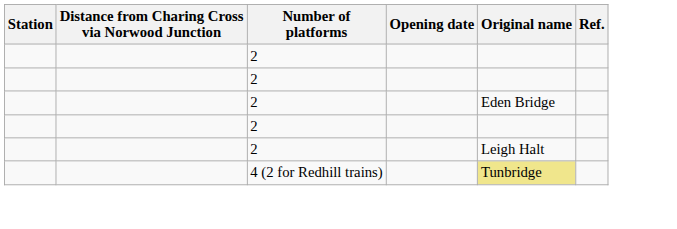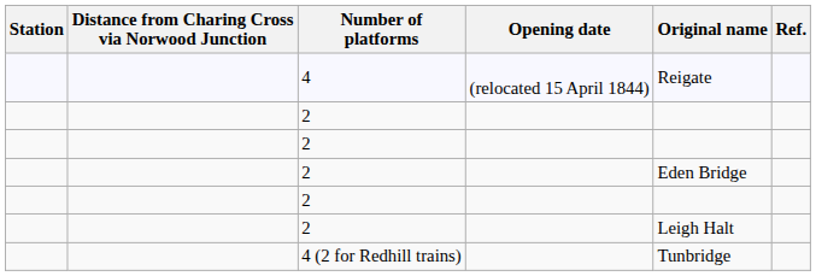+ row: 4 | (relocated 15 April 1844) | Reigate
4 (2 for Redhill trains) | Original name: khaki background -> no background
